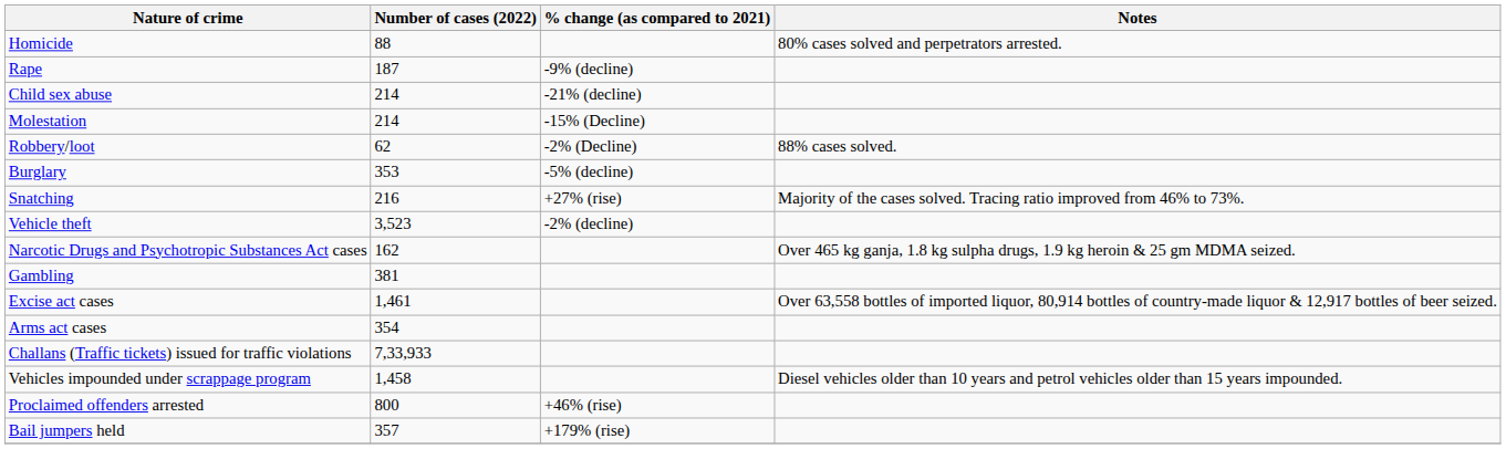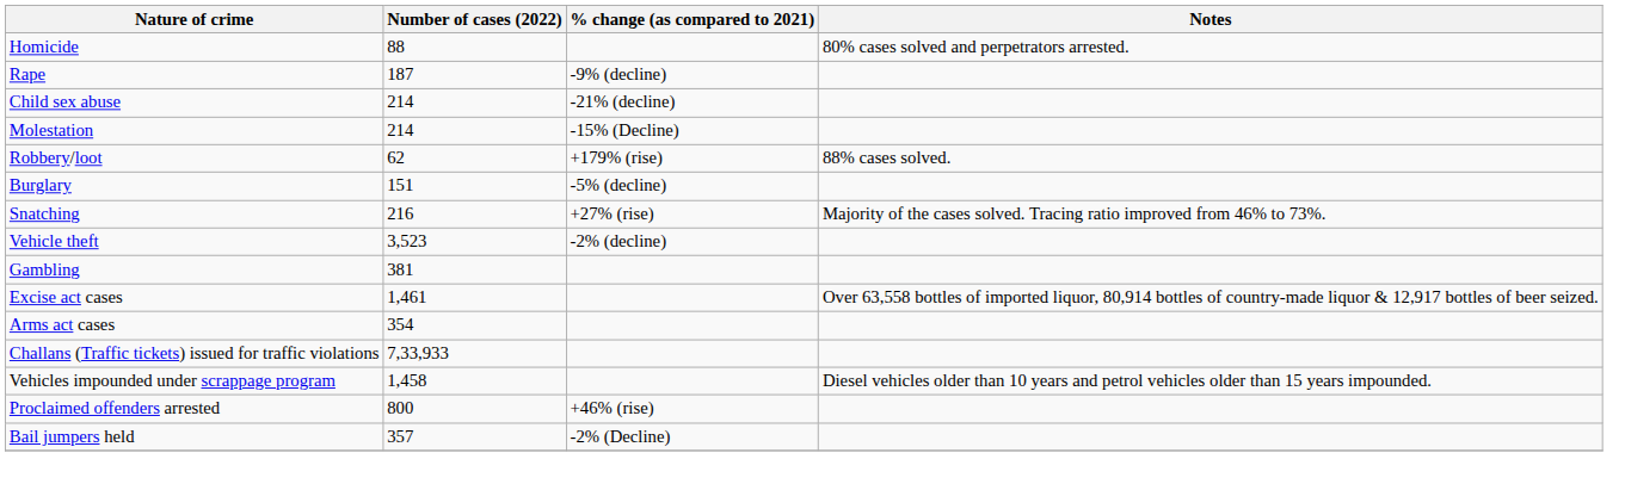Robbery/loot | % change (as compared to 2021): -2% (Decline) -> +179% (rise)
Burglary | Number of cases (2022): 353 -> 151
- row: Narcotic Drugs and Psychotropic Substances Act cases | 162 | Over 465 kg ganja, 1.8 kg sulpha drugs, 1.9 kg heroin & 25 gm MDMA seized.
Bail jumpers held | % change (as compared to 2021): +179% (rise) -> -2% (Decline)
